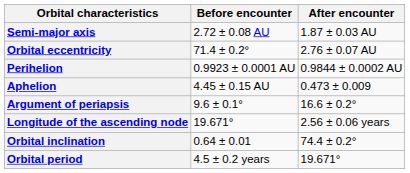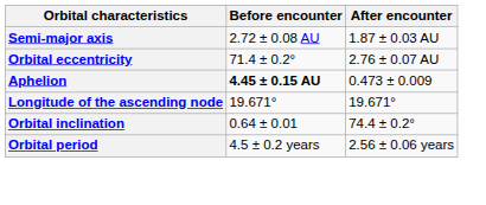- row: Perihelion | 0.9923 ± 0.0001 AU | 0.9844 ± 0.0002 AU
Aphelion | Before encounter: normal -> bold
- row: Argument of periapsis | 9.6 ± 0.1° | 16.6 ± 0.2°
Longitude of the ascending node | After encounter: 2.56 ± 0.06 years -> 19.671°
Orbital period | After encounter: 19.671° -> 2.56 ± 0.06 years
